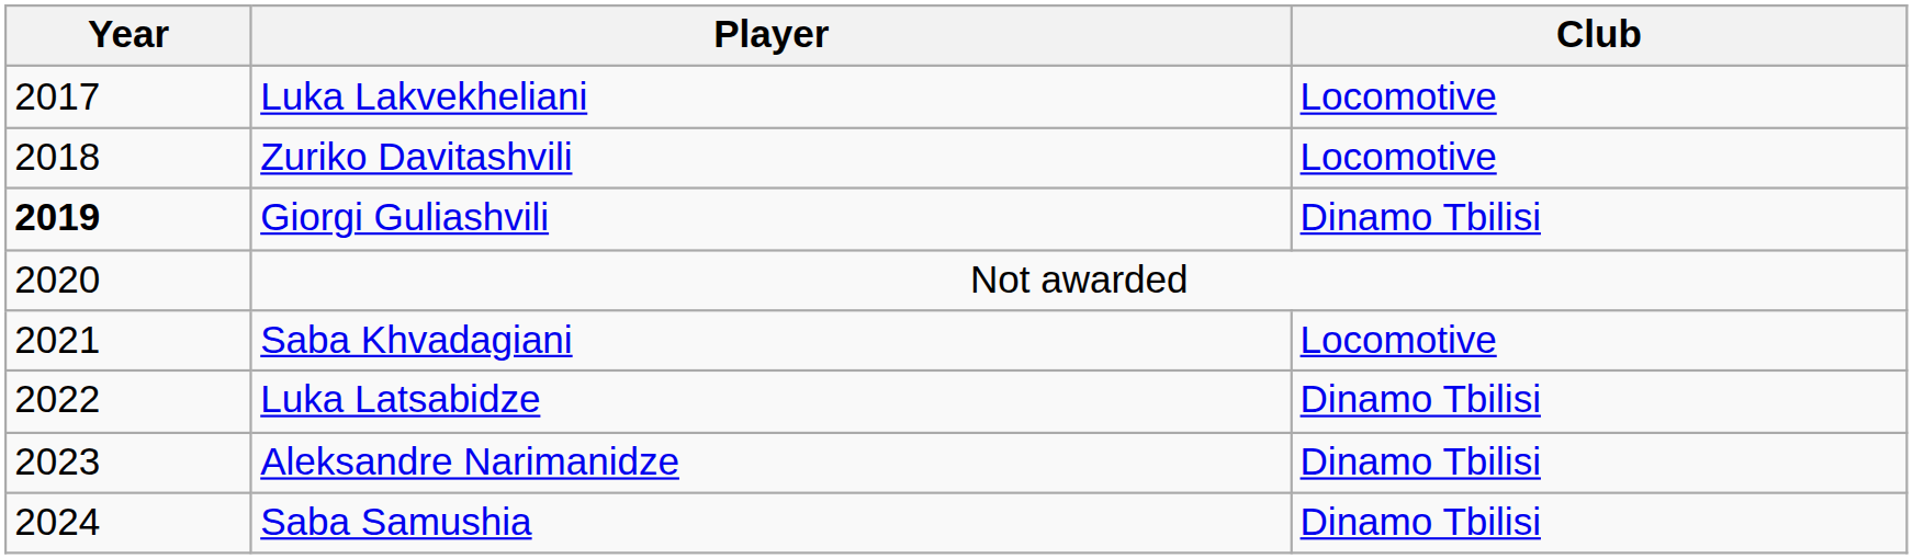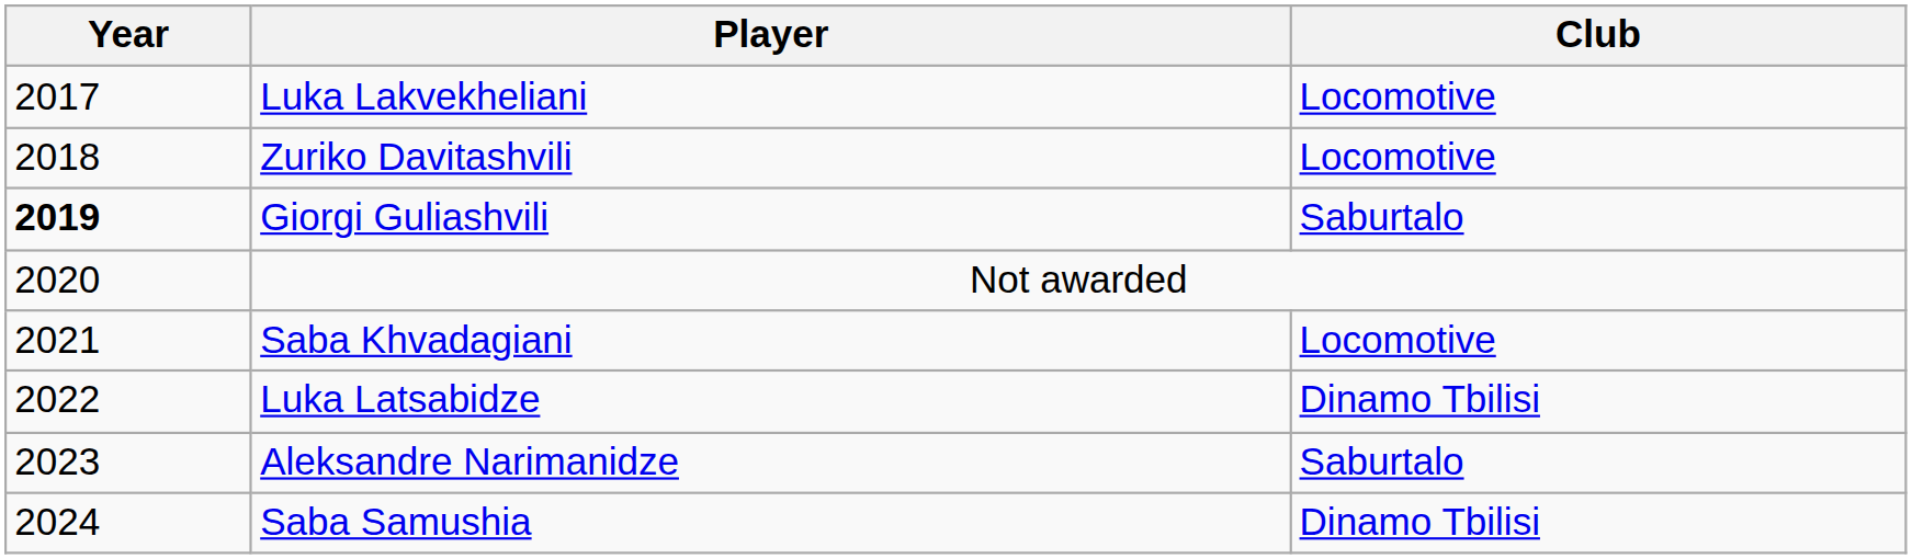Giorgi Guliashvili | Club: Dinamo Tbilisi -> Saburtalo
Aleksandre Narimanidze | Club: Dinamo Tbilisi -> Saburtalo
